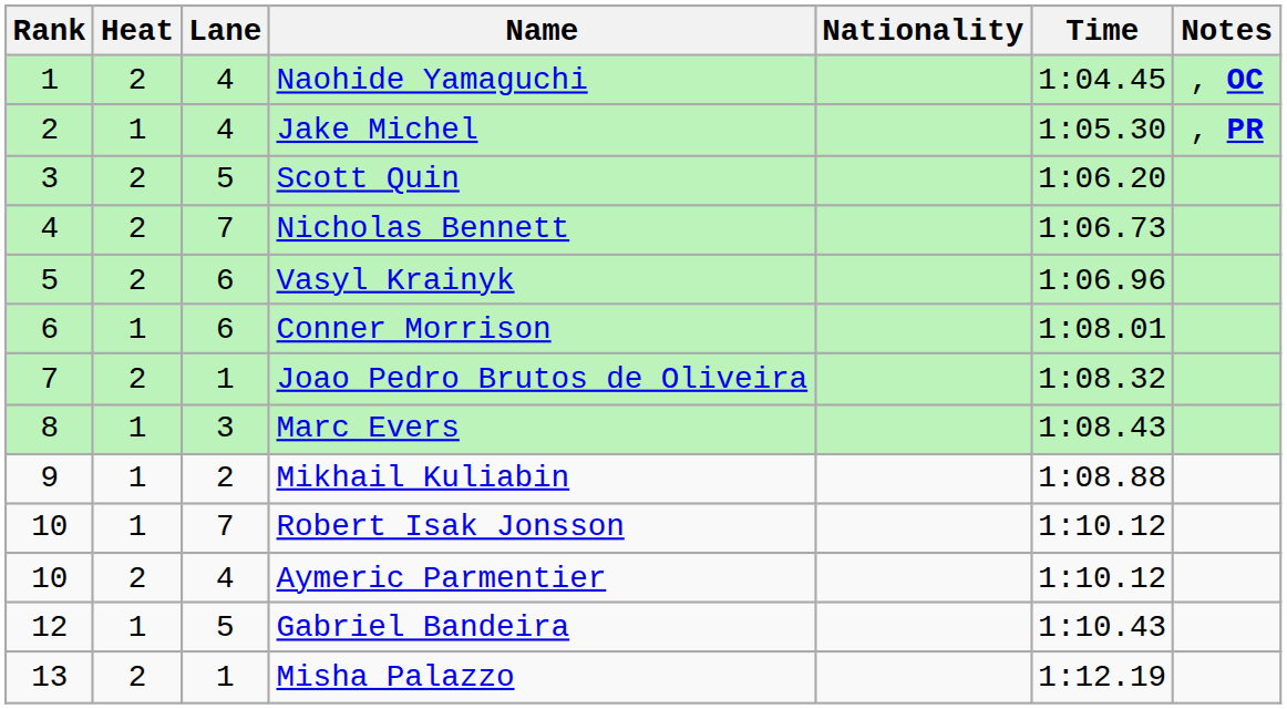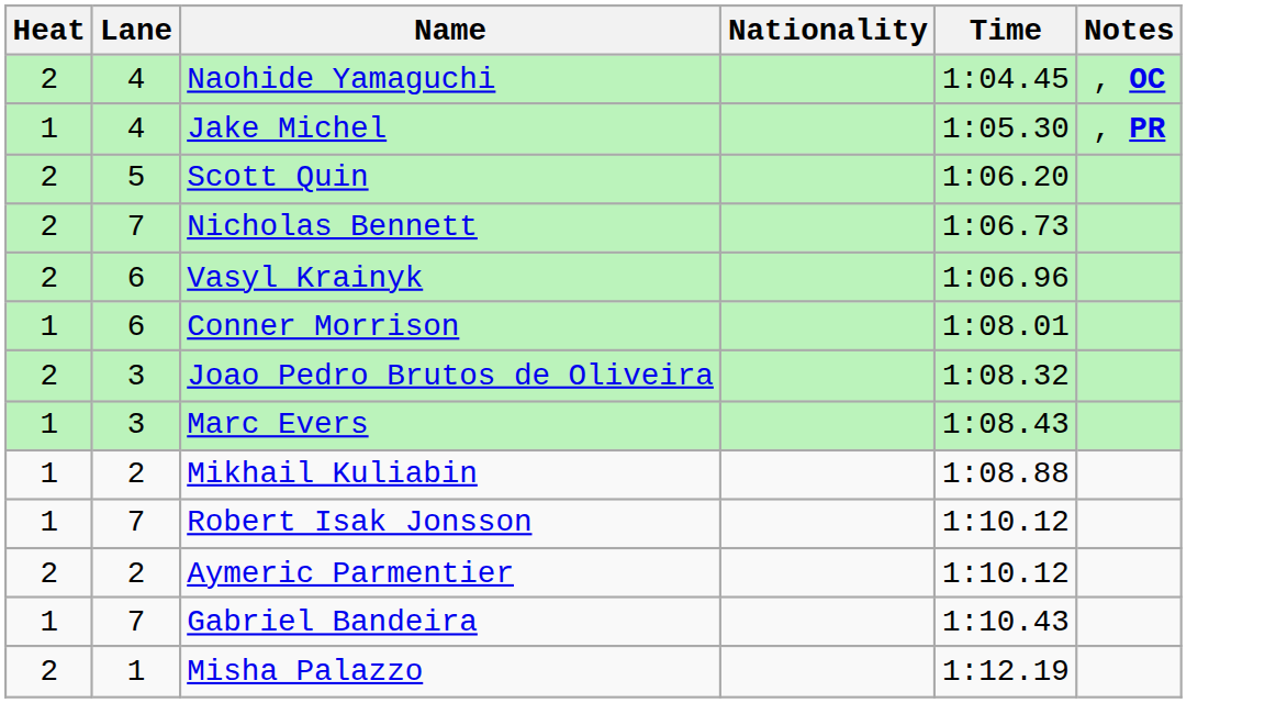- column: Rank | 1 | 2 | 3 | 4 | 5 | 6 | 7 | 8 | 9 | 10 | 10 | 12 | 13
Joao Pedro Brutos de Oliveira | Lane: 1 -> 3
Aymeric Parmentier | Lane: 4 -> 2
Gabriel Bandeira | Lane: 5 -> 7
